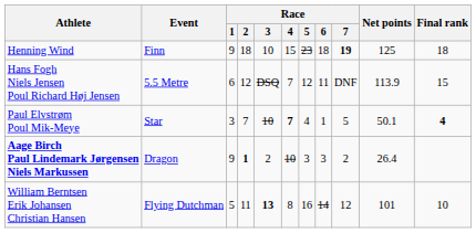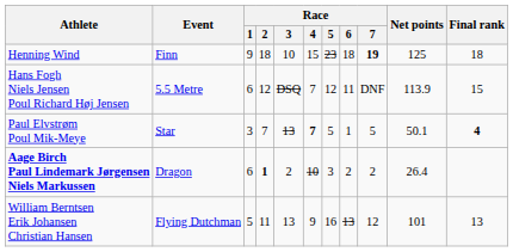Paul Elvstrøm Poul Mik-Meye | Race / 3: 10 -> 13
Paul Elvstrøm Poul Mik-Meye | Race / 5: 4 -> 5
Aage Birch Paul Lindemark Jørgensen Niels Markussen | Race / 1: 9 -> 6
Aage Birch Paul Lindemark Jørgensen Niels Markussen | Race / 6: 3 -> 2
William Berntsen Erik Johansen Christian Hansen | Race / 3: bold -> normal
William Berntsen Erik Johansen Christian Hansen | Race / 4: 8 -> 9
William Berntsen Erik Johansen Christian Hansen | Race / 6: 14 -> 13
William Berntsen Erik Johansen Christian Hansen | Final rank: 10 -> 13
